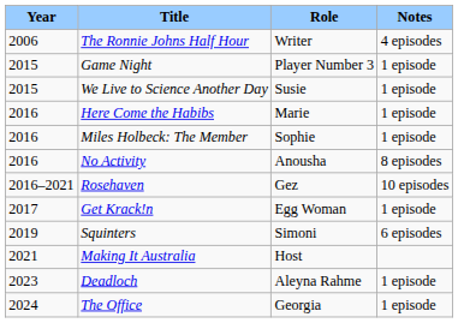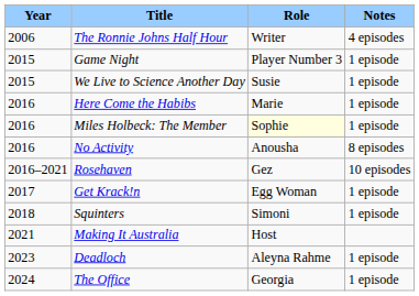Miles Holbeck: The Member | Role: no background -> lightyellow background
Squinters | Year: 2019 -> 2018
Squinters | Notes: 6 episodes -> 1 episode
